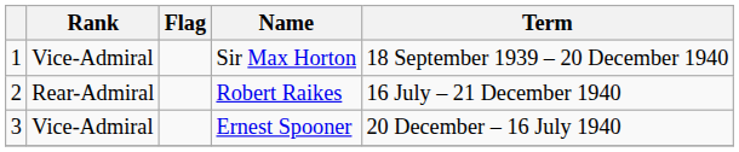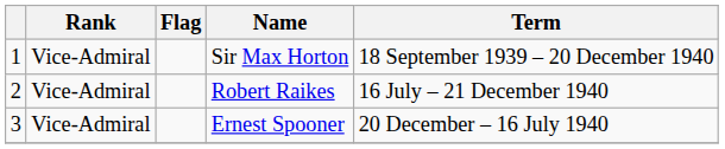Robert Raikes | Rank: Rear-Admiral -> Vice-Admiral
